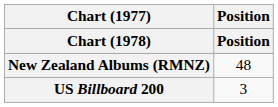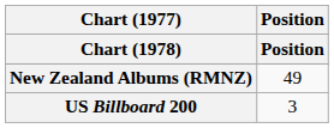New Zealand Albums (RMNZ) | Position: 48 -> 49
